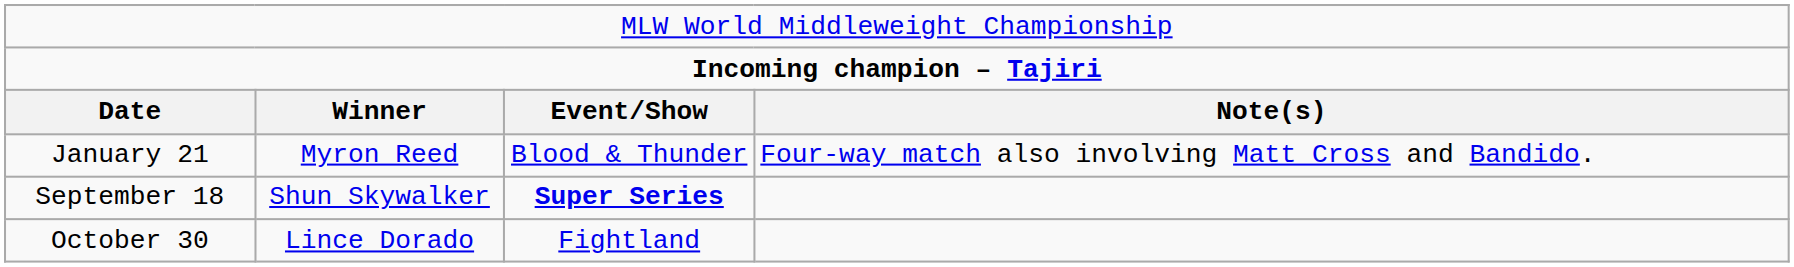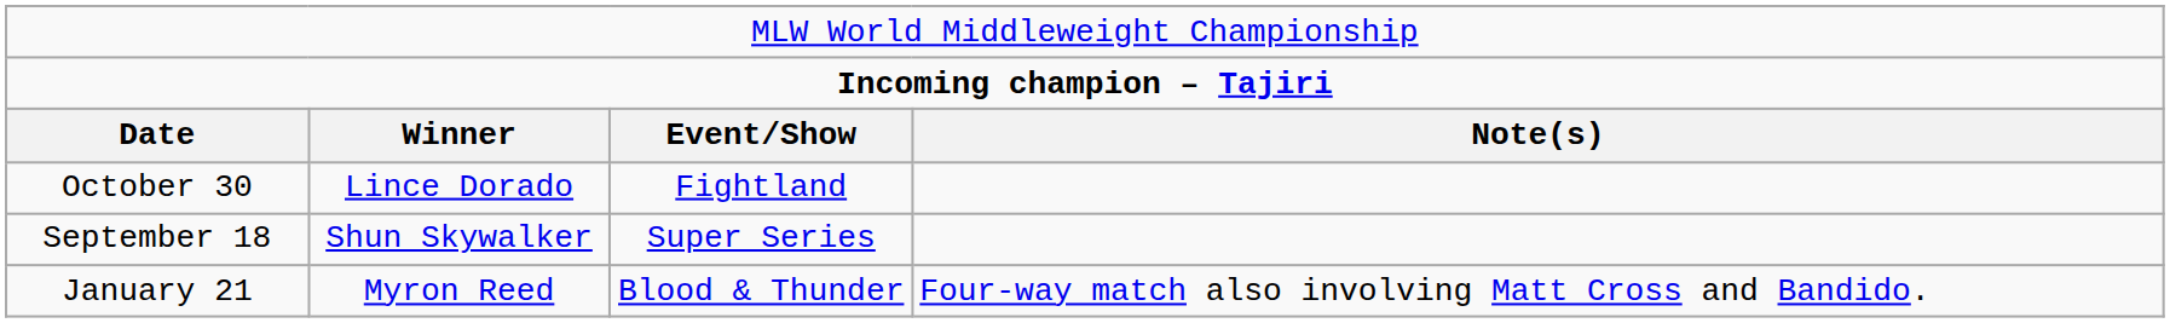rows swapped: January 21 <-> October 30
September 18 | column 3: bold -> normal
